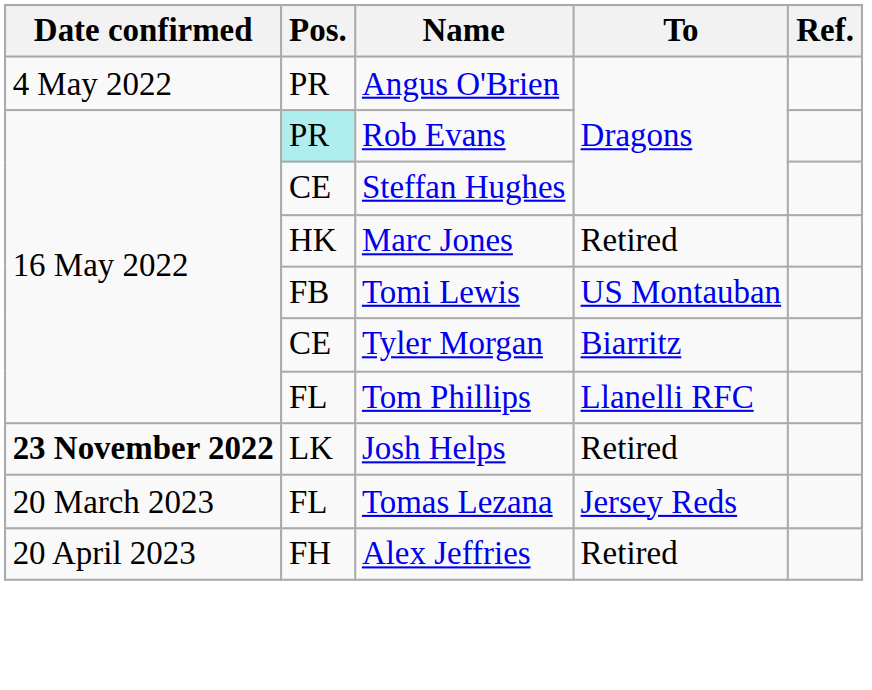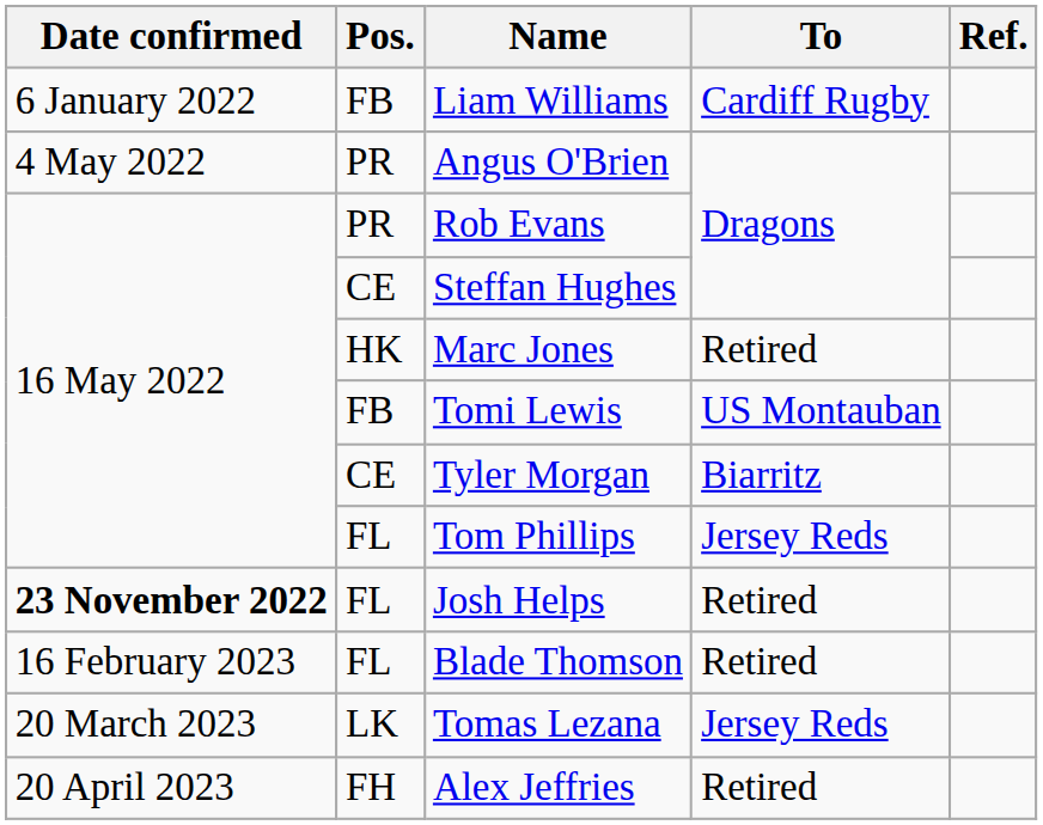+ row: 6 January 2022 | FB | Liam Williams | Cardiff Rugby
Rob Evans | Pos.: paleturquoise background -> no background
Tom Phillips | To: Llanelli RFC -> Jersey Reds
Josh Helps | Pos.: LK -> FL
+ row: 16 February 2023 | FL | Blade Thomson | Retired
Tomas Lezana | Pos.: FL -> LK
